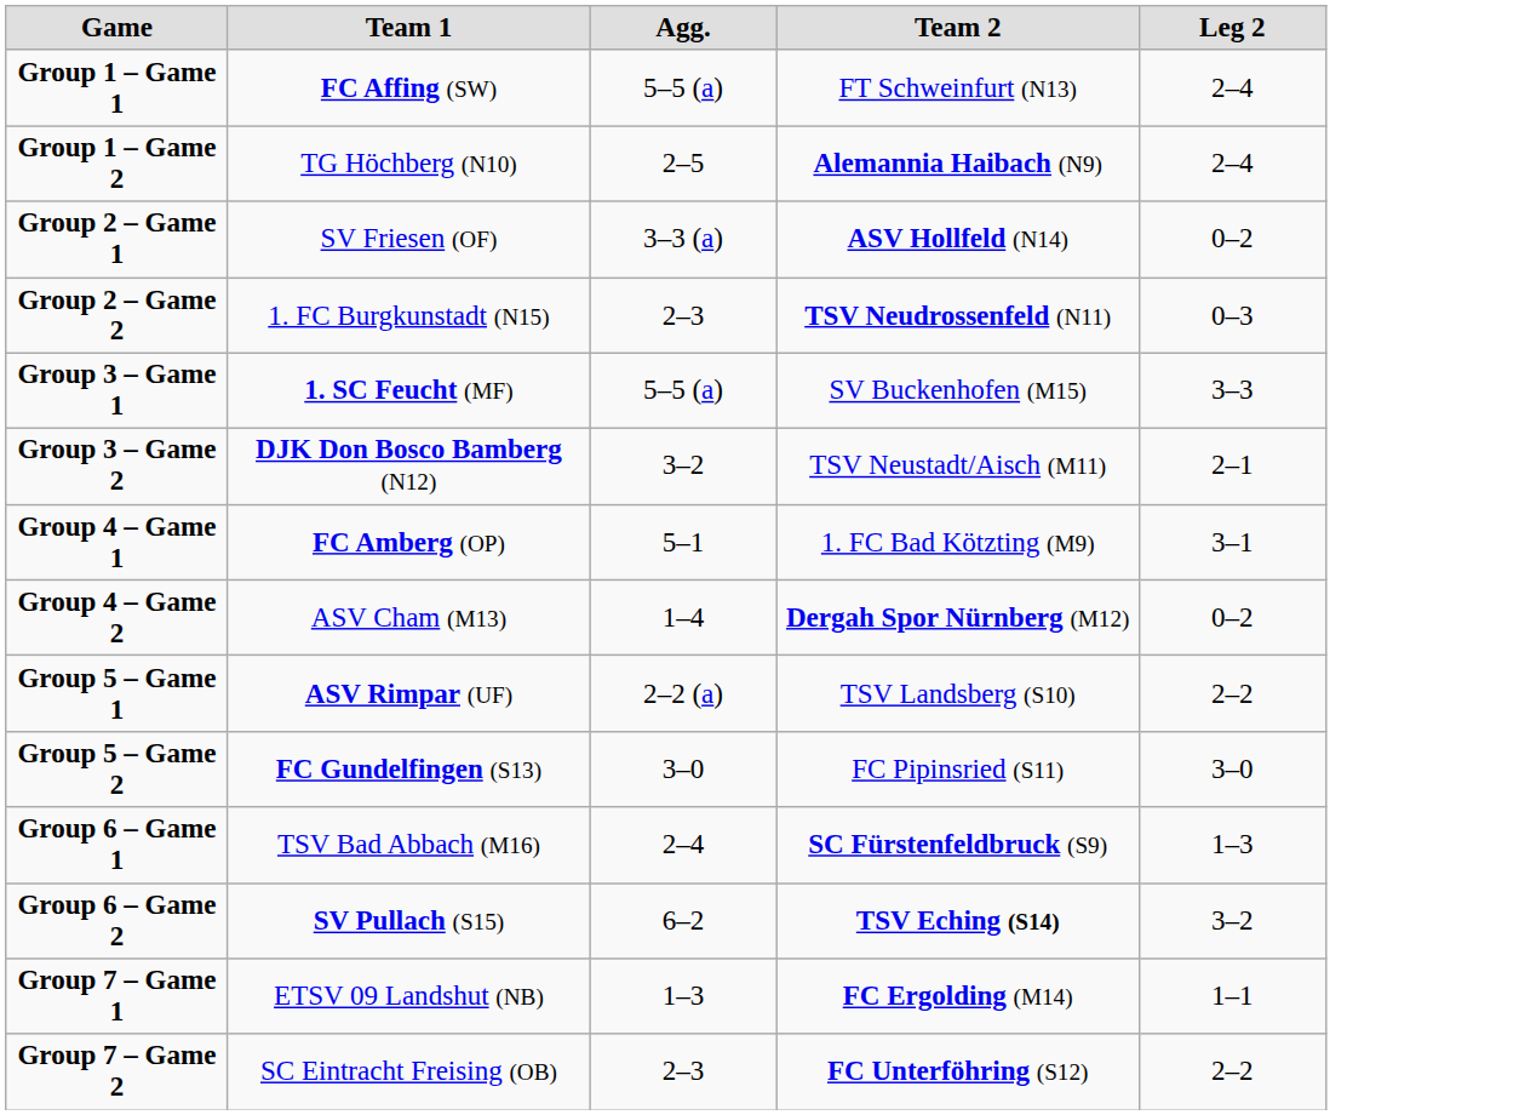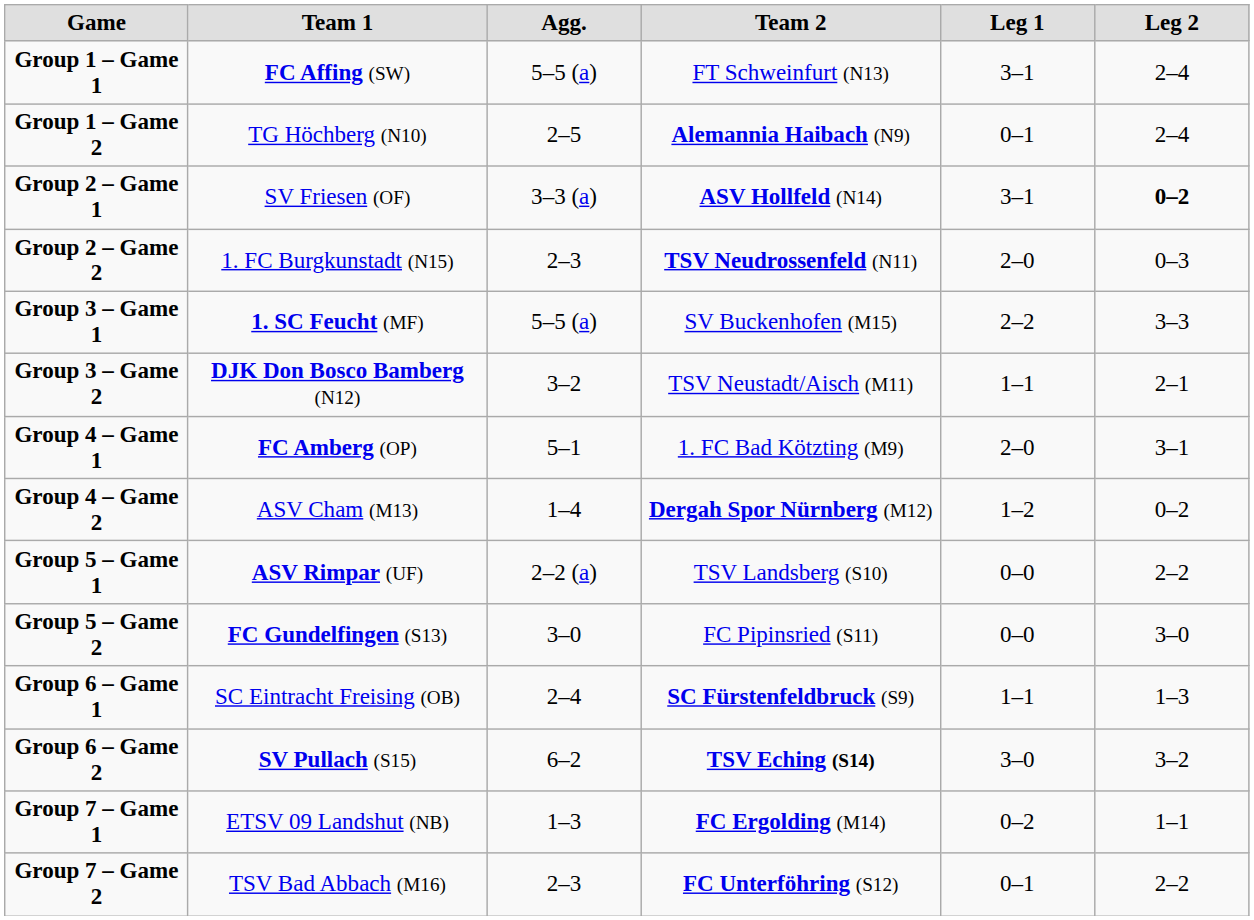+ column: Leg 1 | 3–1 | 0–1 | 3–1 | 2–0 | 2–2 | 1–1 | 2–0 | 1–2 | 0–0 | 0–0 | 1–1 | 3–0 | 0–2 | 0–1
Group 2 – Game 1 | Leg 2: normal -> bold
Group 6 – Game 1 | Team 1: TSV Bad Abbach (M16) -> SC Eintracht Freising (OB)
Group 7 – Game 2 | Team 1: SC Eintracht Freising (OB) -> TSV Bad Abbach (M16)
